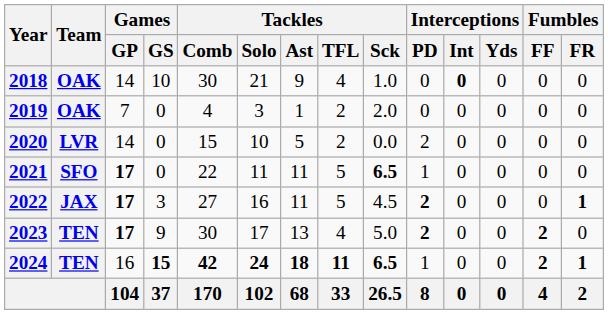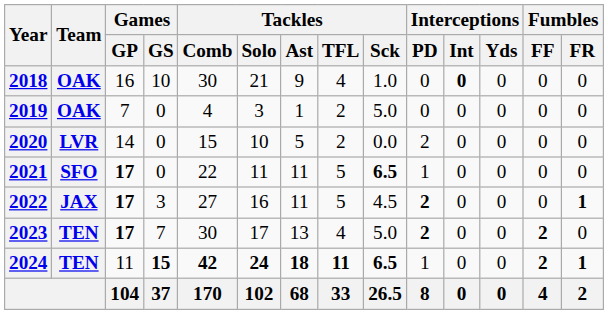2018 | Games / GP: 14 -> 16
2019 | Tackles / Sck: 2.0 -> 5.0
2023 | Games / GS: 9 -> 7
2024 | Games / GP: 16 -> 11
